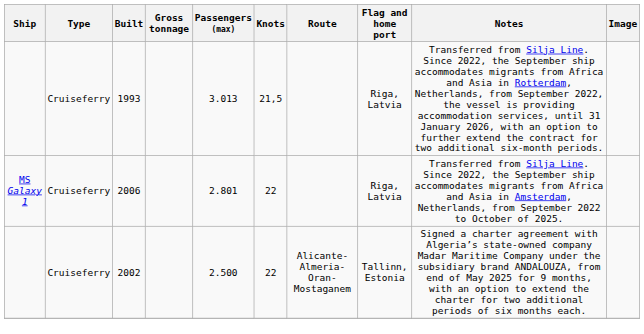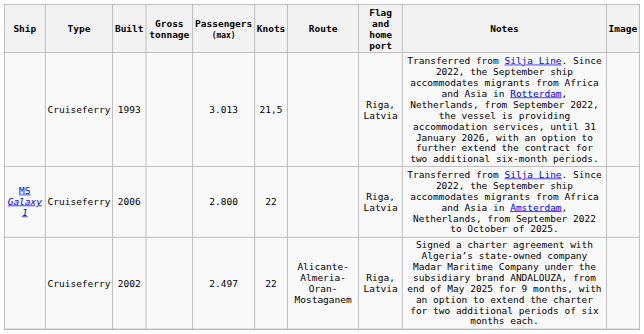2006 | Passengers (max): 2.801 -> 2.800
2002 | Passengers (max): 2.500 -> 2.497
2002 | Flag and home port: Tallinn, Estonia -> Riga, Latvia
